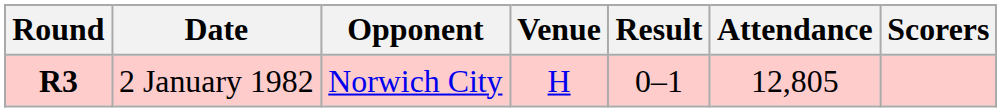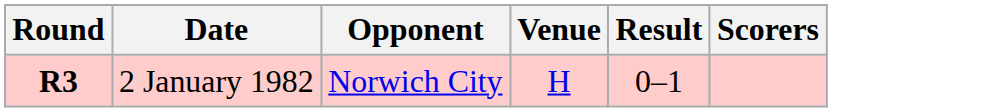- column: Attendance | 12,805
